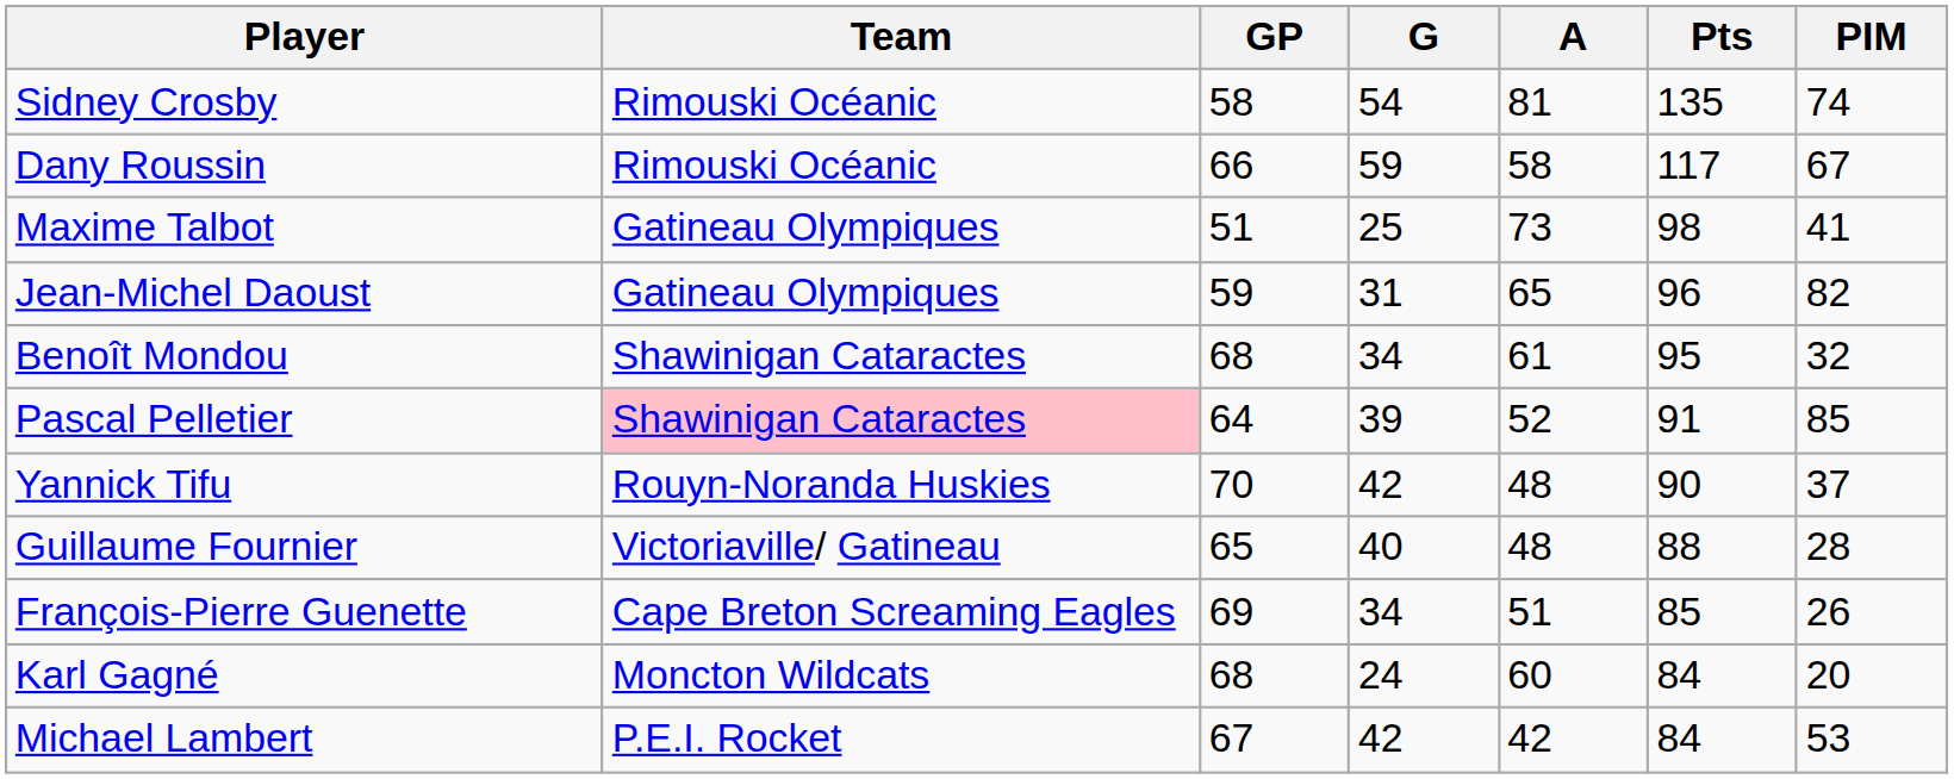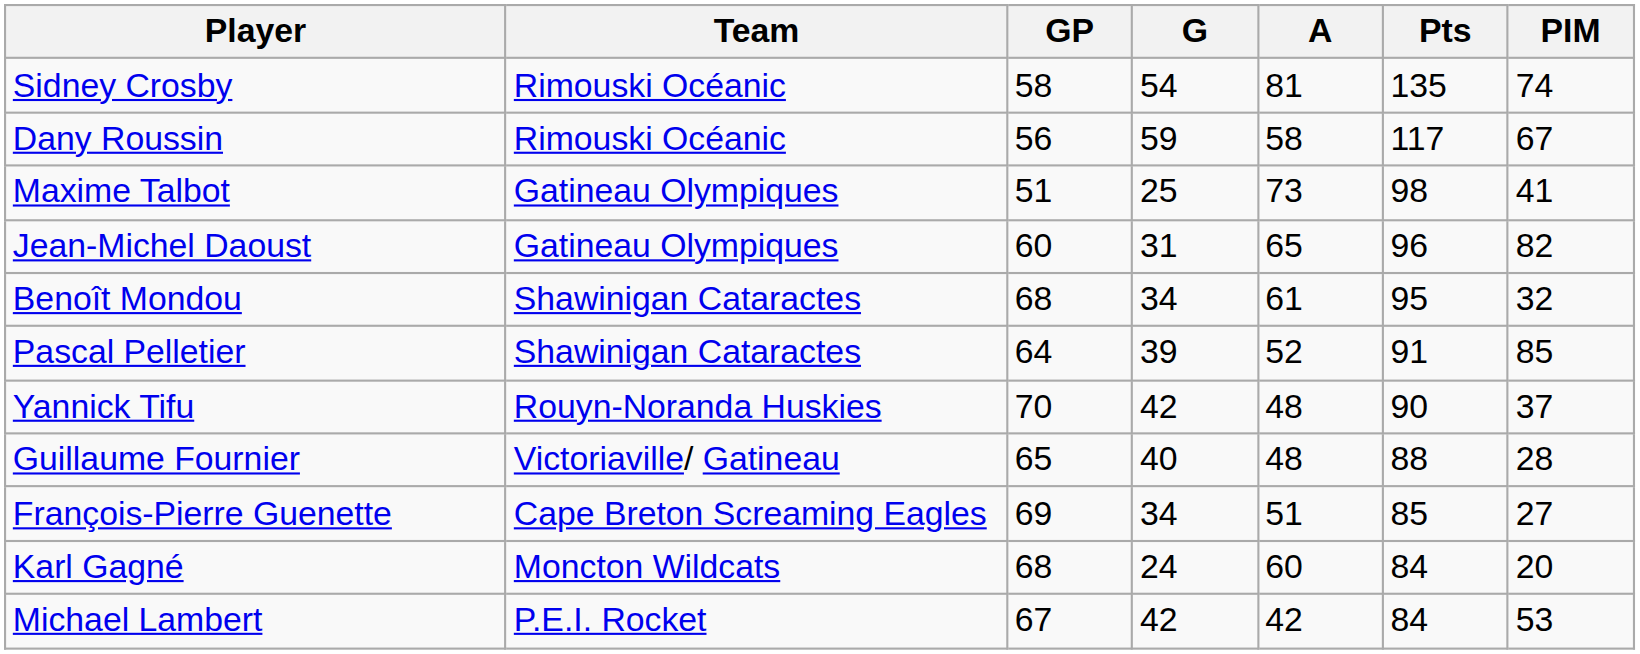Dany Roussin | GP: 66 -> 56
Jean-Michel Daoust | GP: 59 -> 60
Pascal Pelletier | Team: pink background -> no background
François-Pierre Guenette | PIM: 26 -> 27
